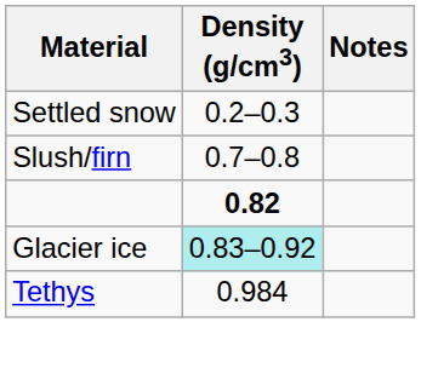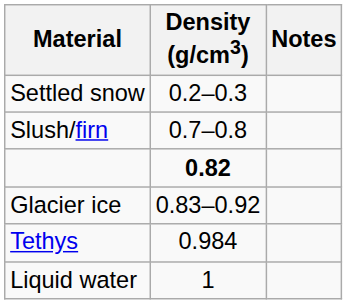Glacier ice | Density (g/cm3): paleturquoise background -> no background
+ row: Liquid water | 1
